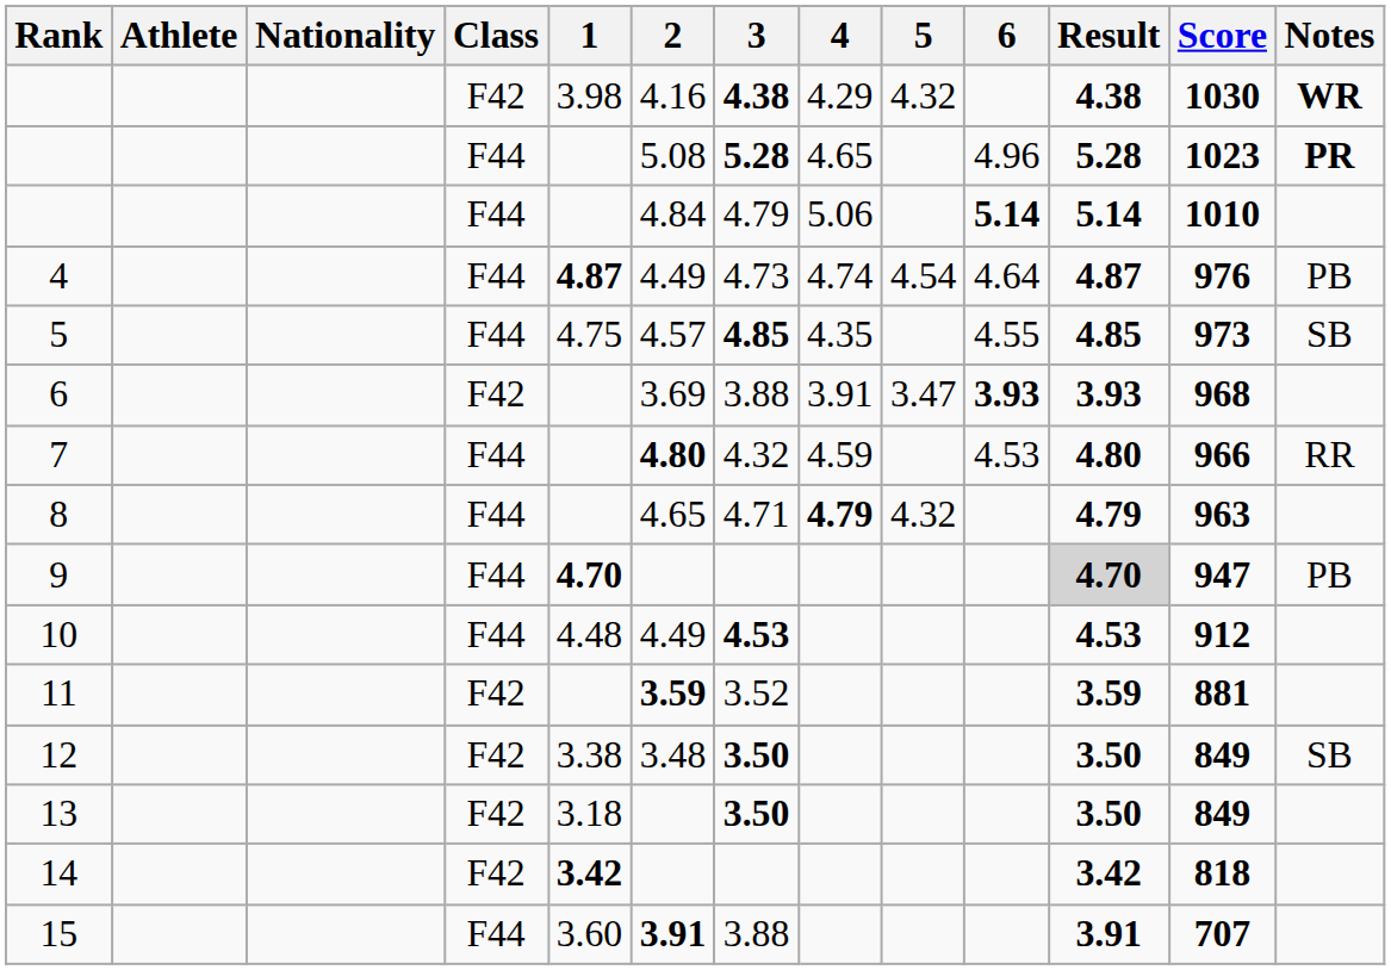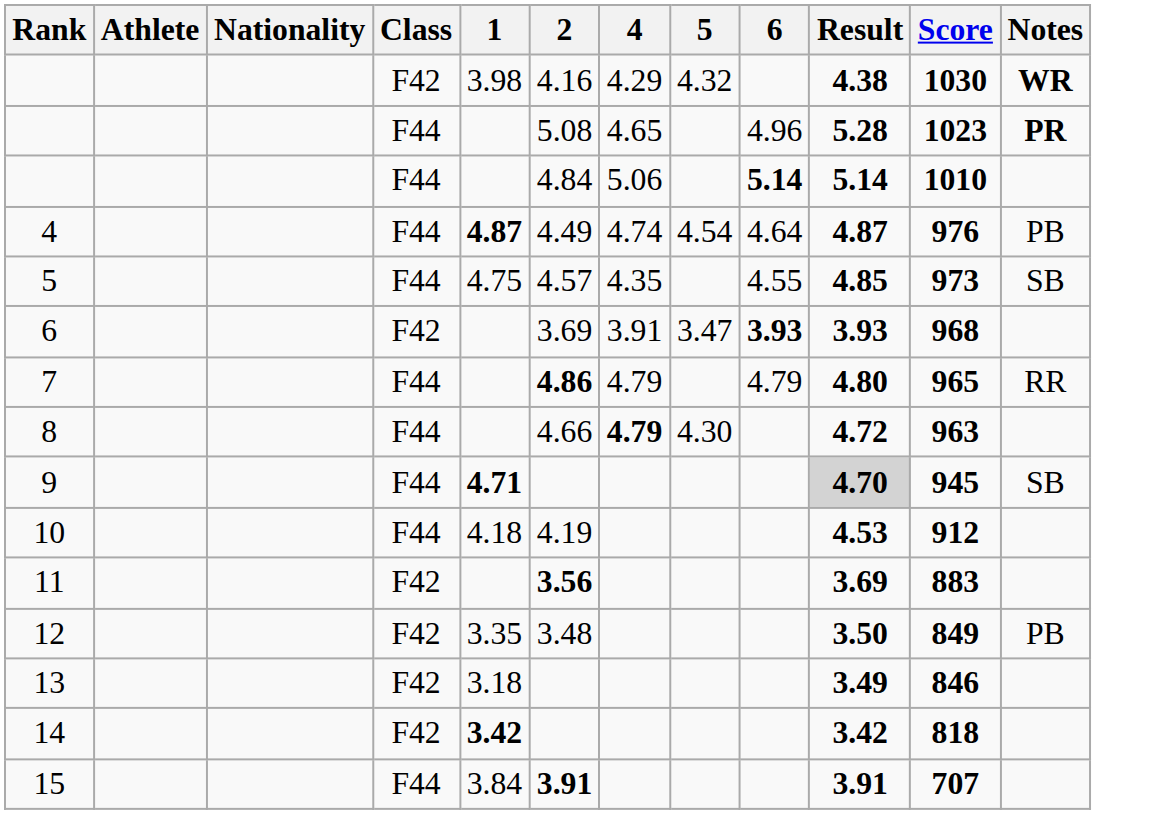- column: 3 | 4.38 | 5.28 | 4.79 | 4.73 | 4.85 | 3.88 | 4.32 | 4.71 | 4.53 | 3.52 | 3.50 | 3.50 | 3.88
7 | 2: 4.80 -> 4.86
7 | 4: 4.59 -> 4.79
7 | 6: 4.53 -> 4.79
7 | Score: 966 -> 965
8 | 2: 4.65 -> 4.66
8 | 5: 4.32 -> 4.30
8 | Result: 4.79 -> 4.72
9 | 1: 4.70 -> 4.71
9 | Score: 947 -> 945
9 | Notes: PB -> SB
10 | 1: 4.48 -> 4.18
10 | 2: 4.49 -> 4.19
11 | 2: 3.59 -> 3.56
11 | Result: 3.59 -> 3.69
11 | Score: 881 -> 883
12 | 1: 3.38 -> 3.35
12 | Notes: SB -> PB
13 | Result: 3.50 -> 3.49
13 | Score: 849 -> 846
15 | 1: 3.60 -> 3.84
